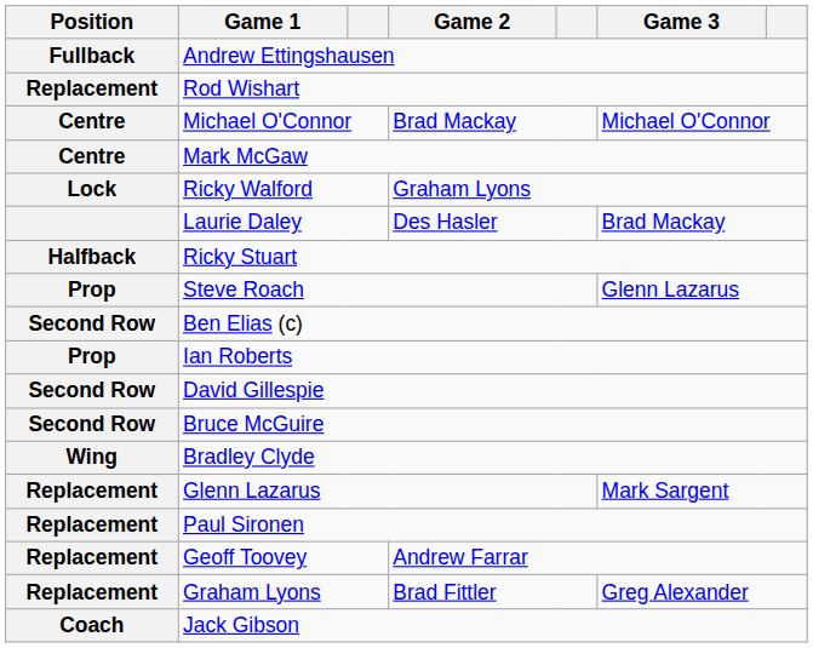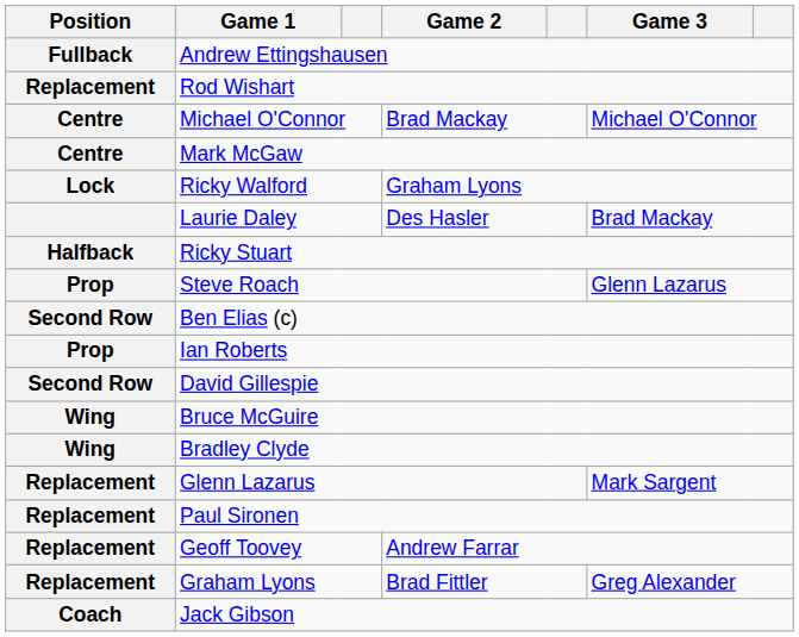Bruce McGuire | Position: Second Row -> Wing
